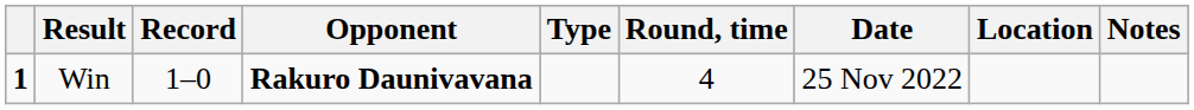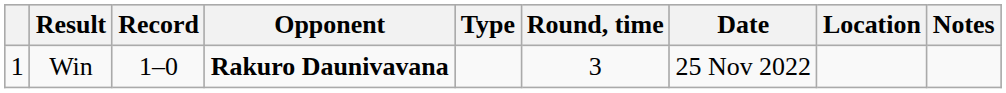Win | column 1: bold -> normal
Win | Round, time: 4 -> 3
